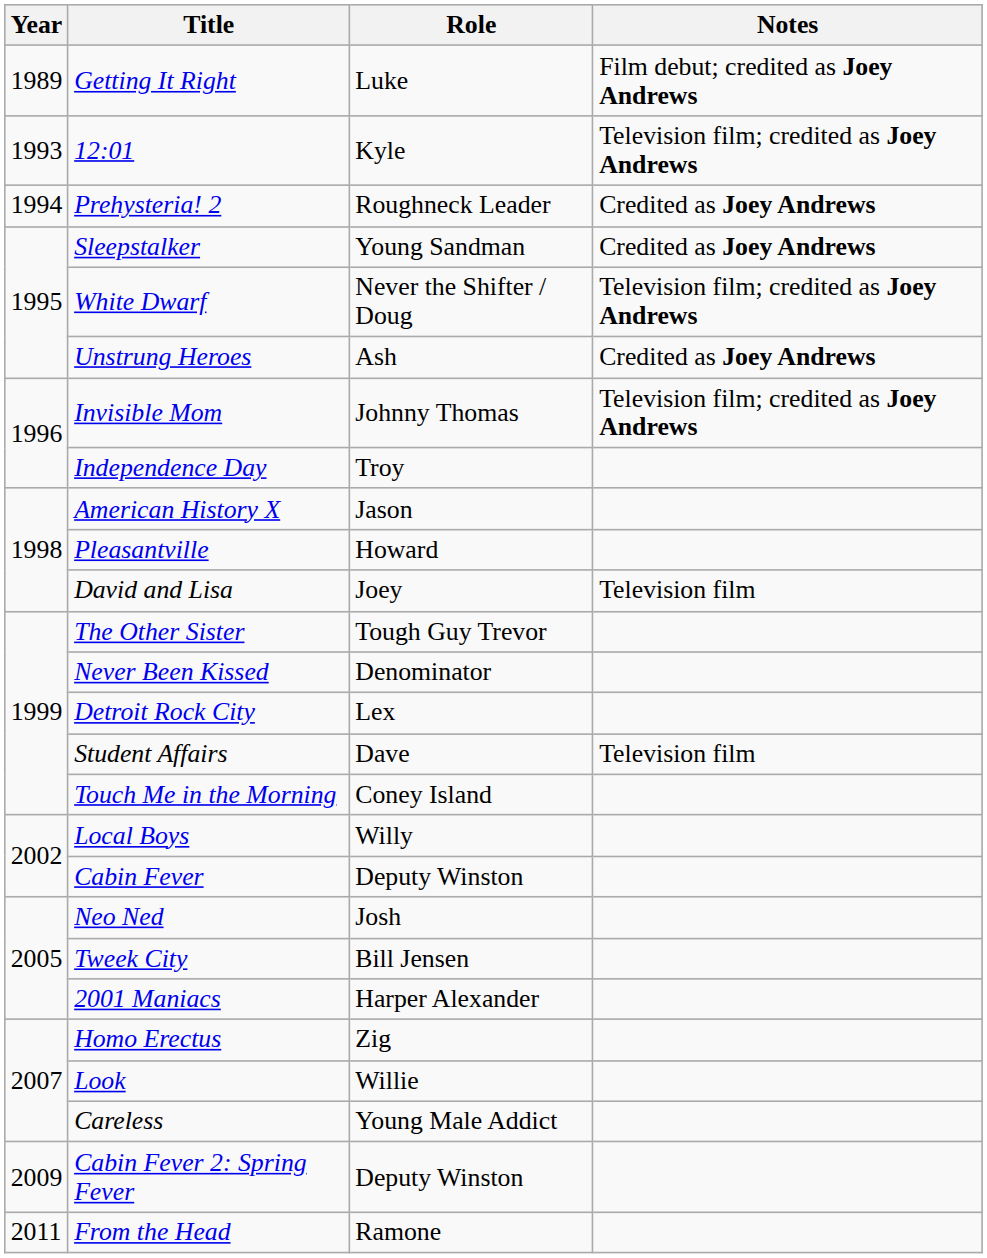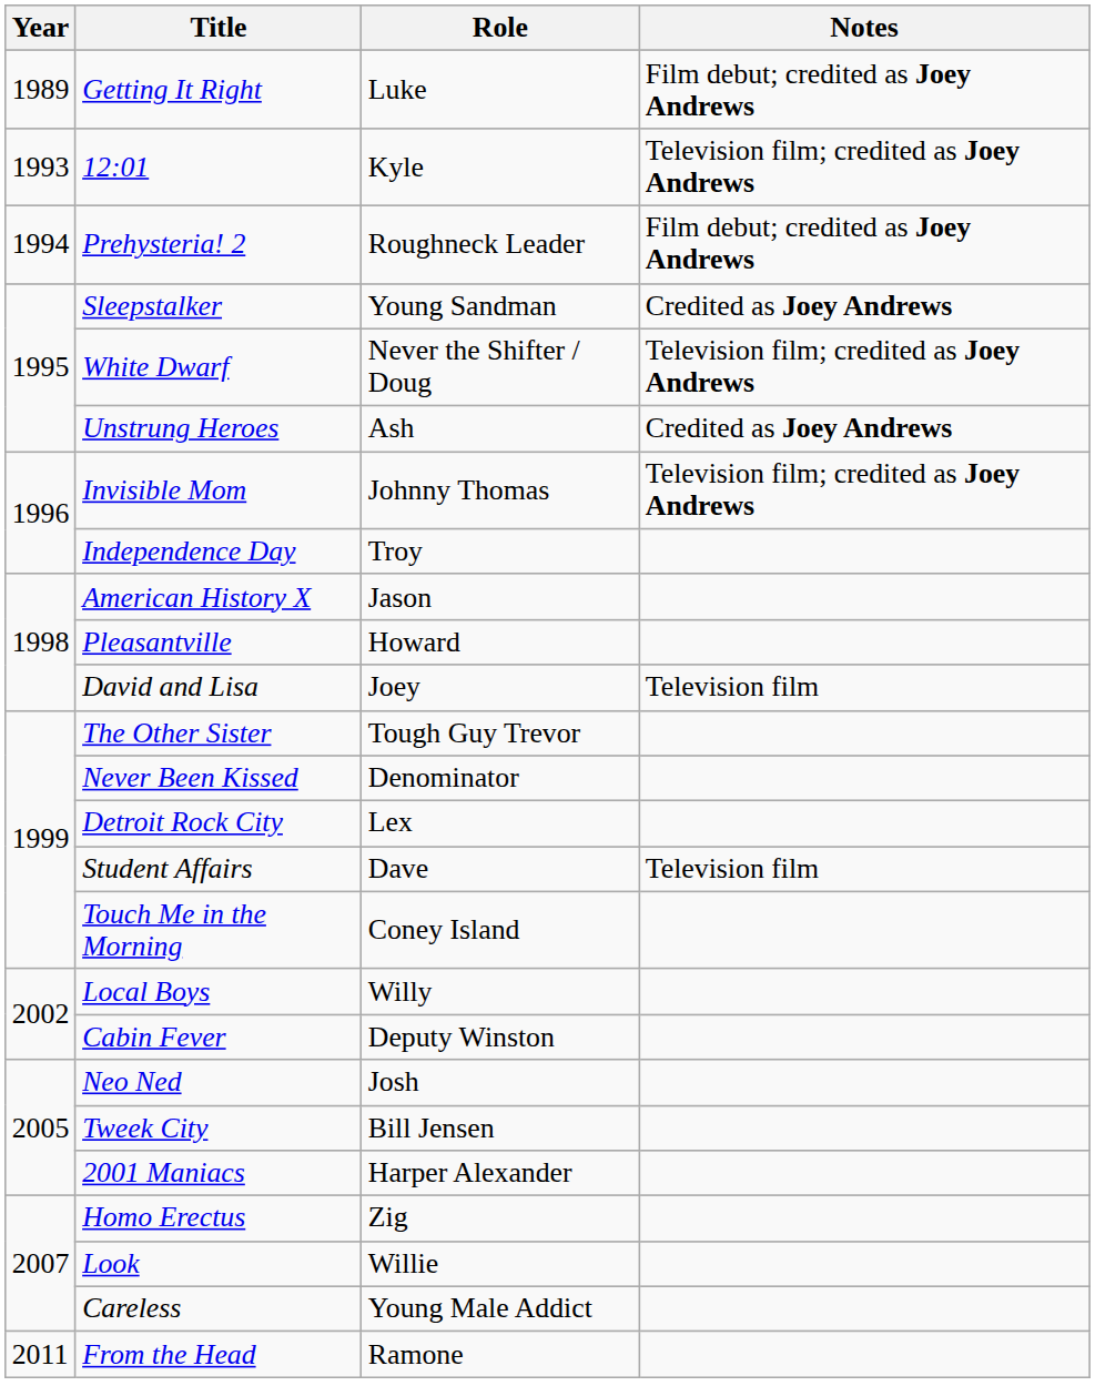Prehysteria! 2 | Notes: Credited as Joey Andrews -> Film debut; credited as Joey Andrews
- row: 2009 | Cabin Fever 2: Spring Fever | Deputy Winston
